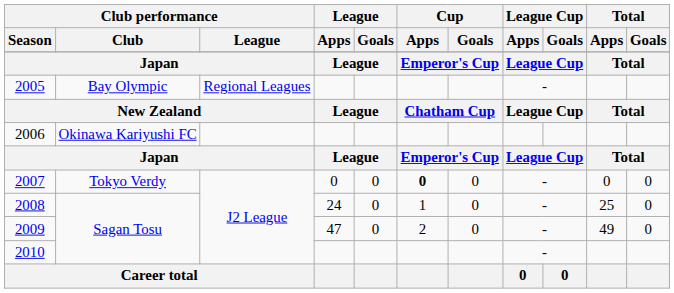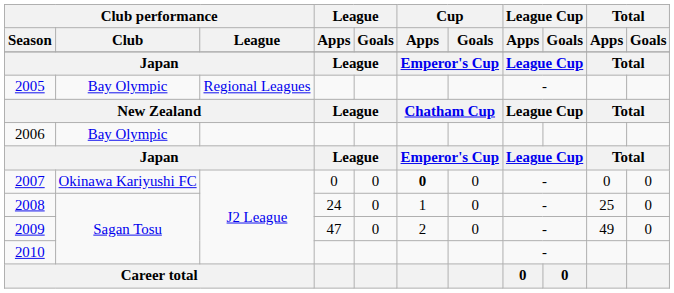2006 | Club performance / Club: Okinawa Kariyushi FC -> Bay Olympic
2007 | Club performance / Club: Tokyo Verdy -> Okinawa Kariyushi FC
